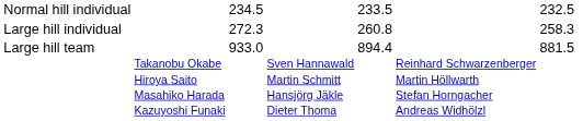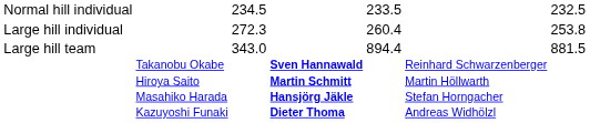Large hill individual | column 5: 260.8 -> 260.4
Large hill individual | column 7: 258.3 -> 253.8
Large hill team | column 3: 933.0 -> 343.0
Large hill team | column 4: normal -> bold
